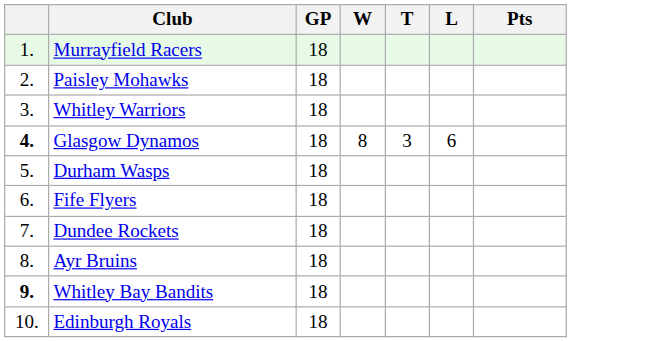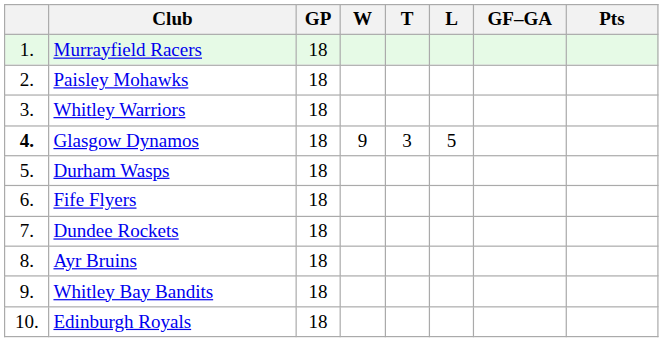+ column: GF–GA
Glasgow Dynamos | W: 8 -> 9
Glasgow Dynamos | L: 6 -> 5
Whitley Bay Bandits | column 1: bold -> normal
